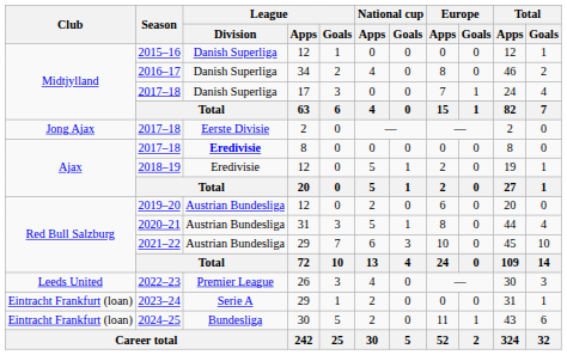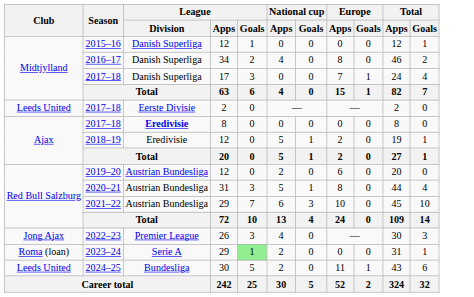2017–18 / 2 | Club: Jong Ajax -> Leeds United
2022–23 | Club: Leeds United -> Jong Ajax
2023–24 | Club: Eintracht Frankfurt (loan) -> Roma (loan)
2023–24 | League / Goals: no background -> lightgreen background
2024–25 | Club: Eintracht Frankfurt (loan) -> Leeds United
